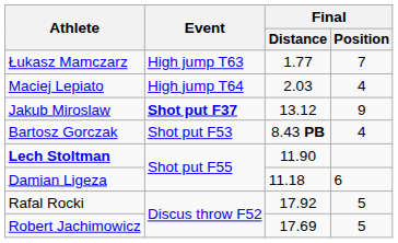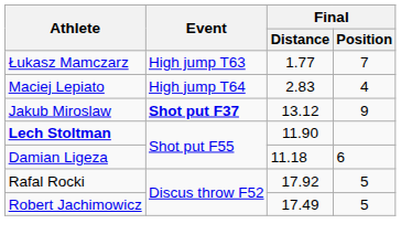Maciej Lepiato | Final / Distance: 2.03 -> 2.83
- row: Bartosz Gorczak | Shot put F53 | 8.43 PB | 4
Robert Jachimowicz | Final / Distance: 17.69 -> 17.49
